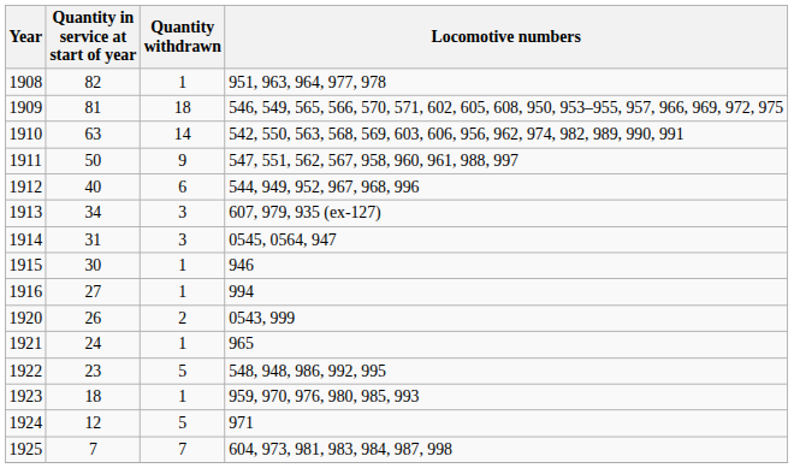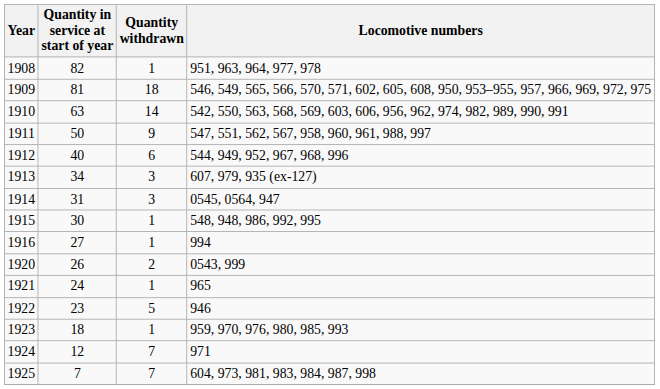1915 | Locomotive numbers: 946 -> 548, 948, 986, 992, 995
1922 | Locomotive numbers: 548, 948, 986, 992, 995 -> 946
1924 | Quantity withdrawn: 5 -> 7
